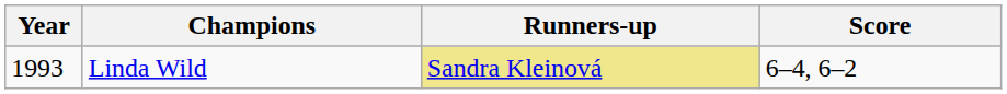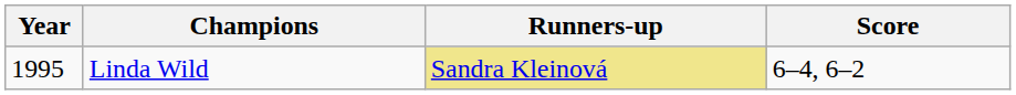Linda Wild | Year: 1993 -> 1995
